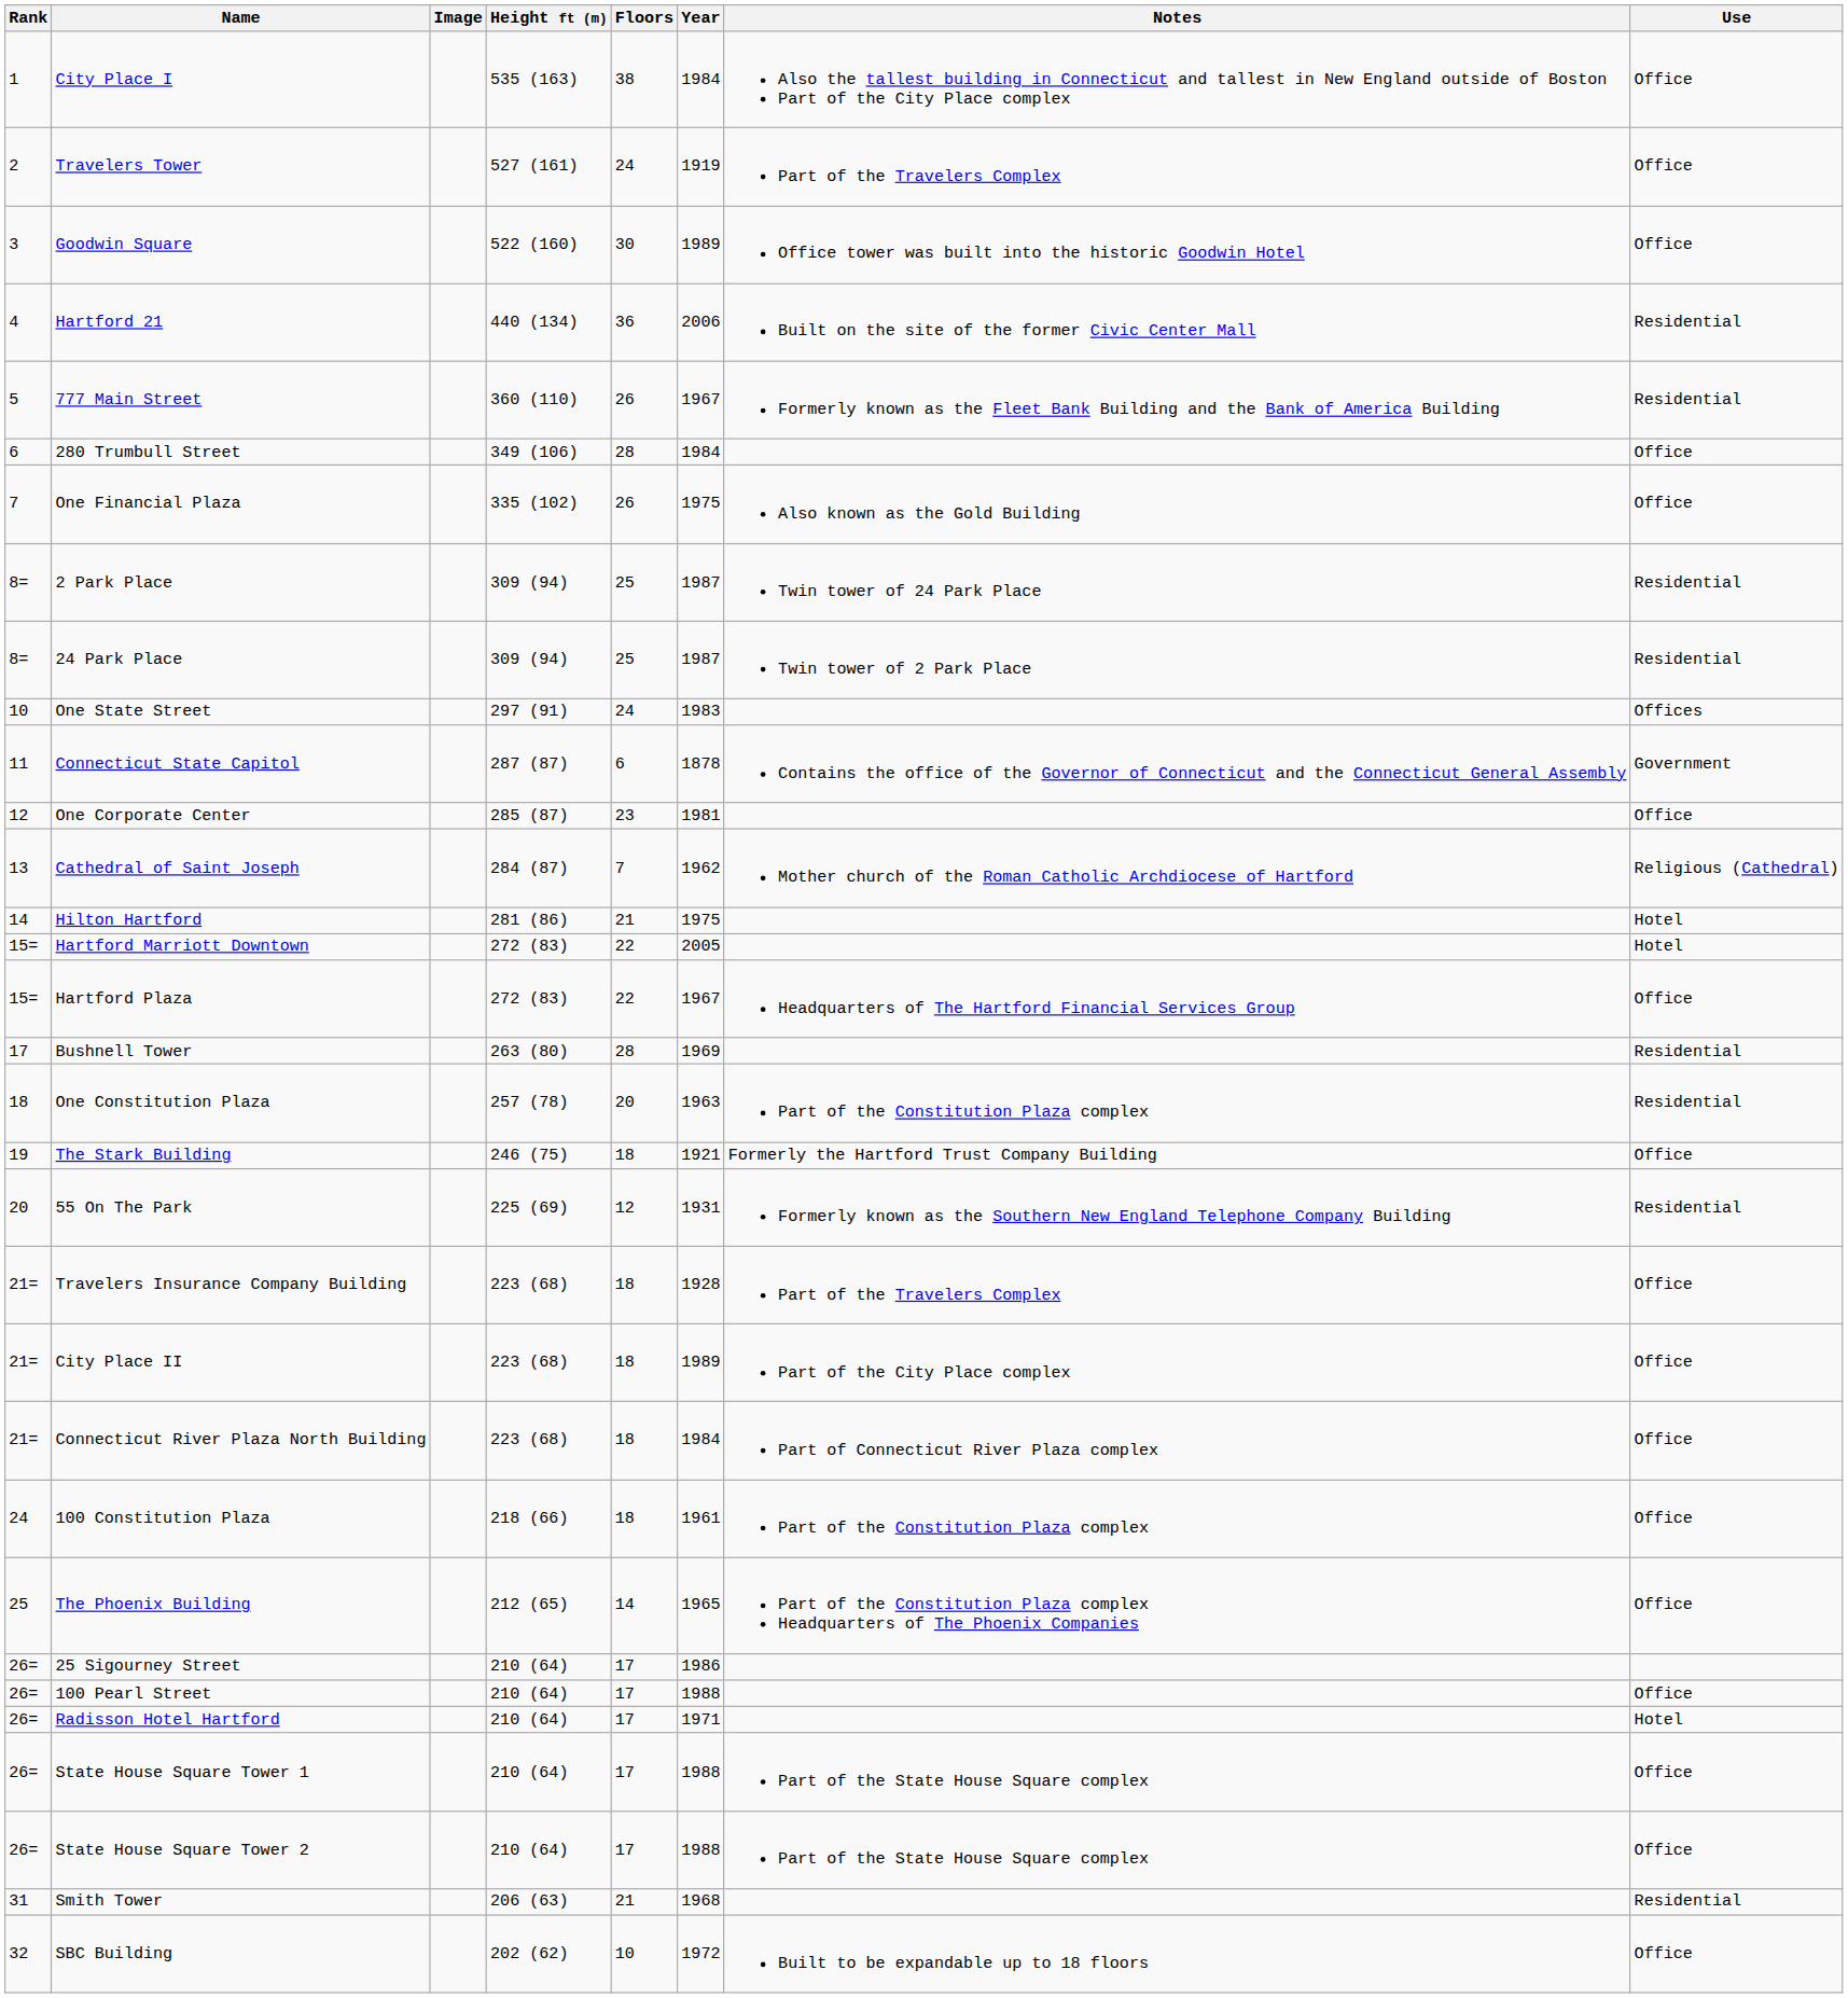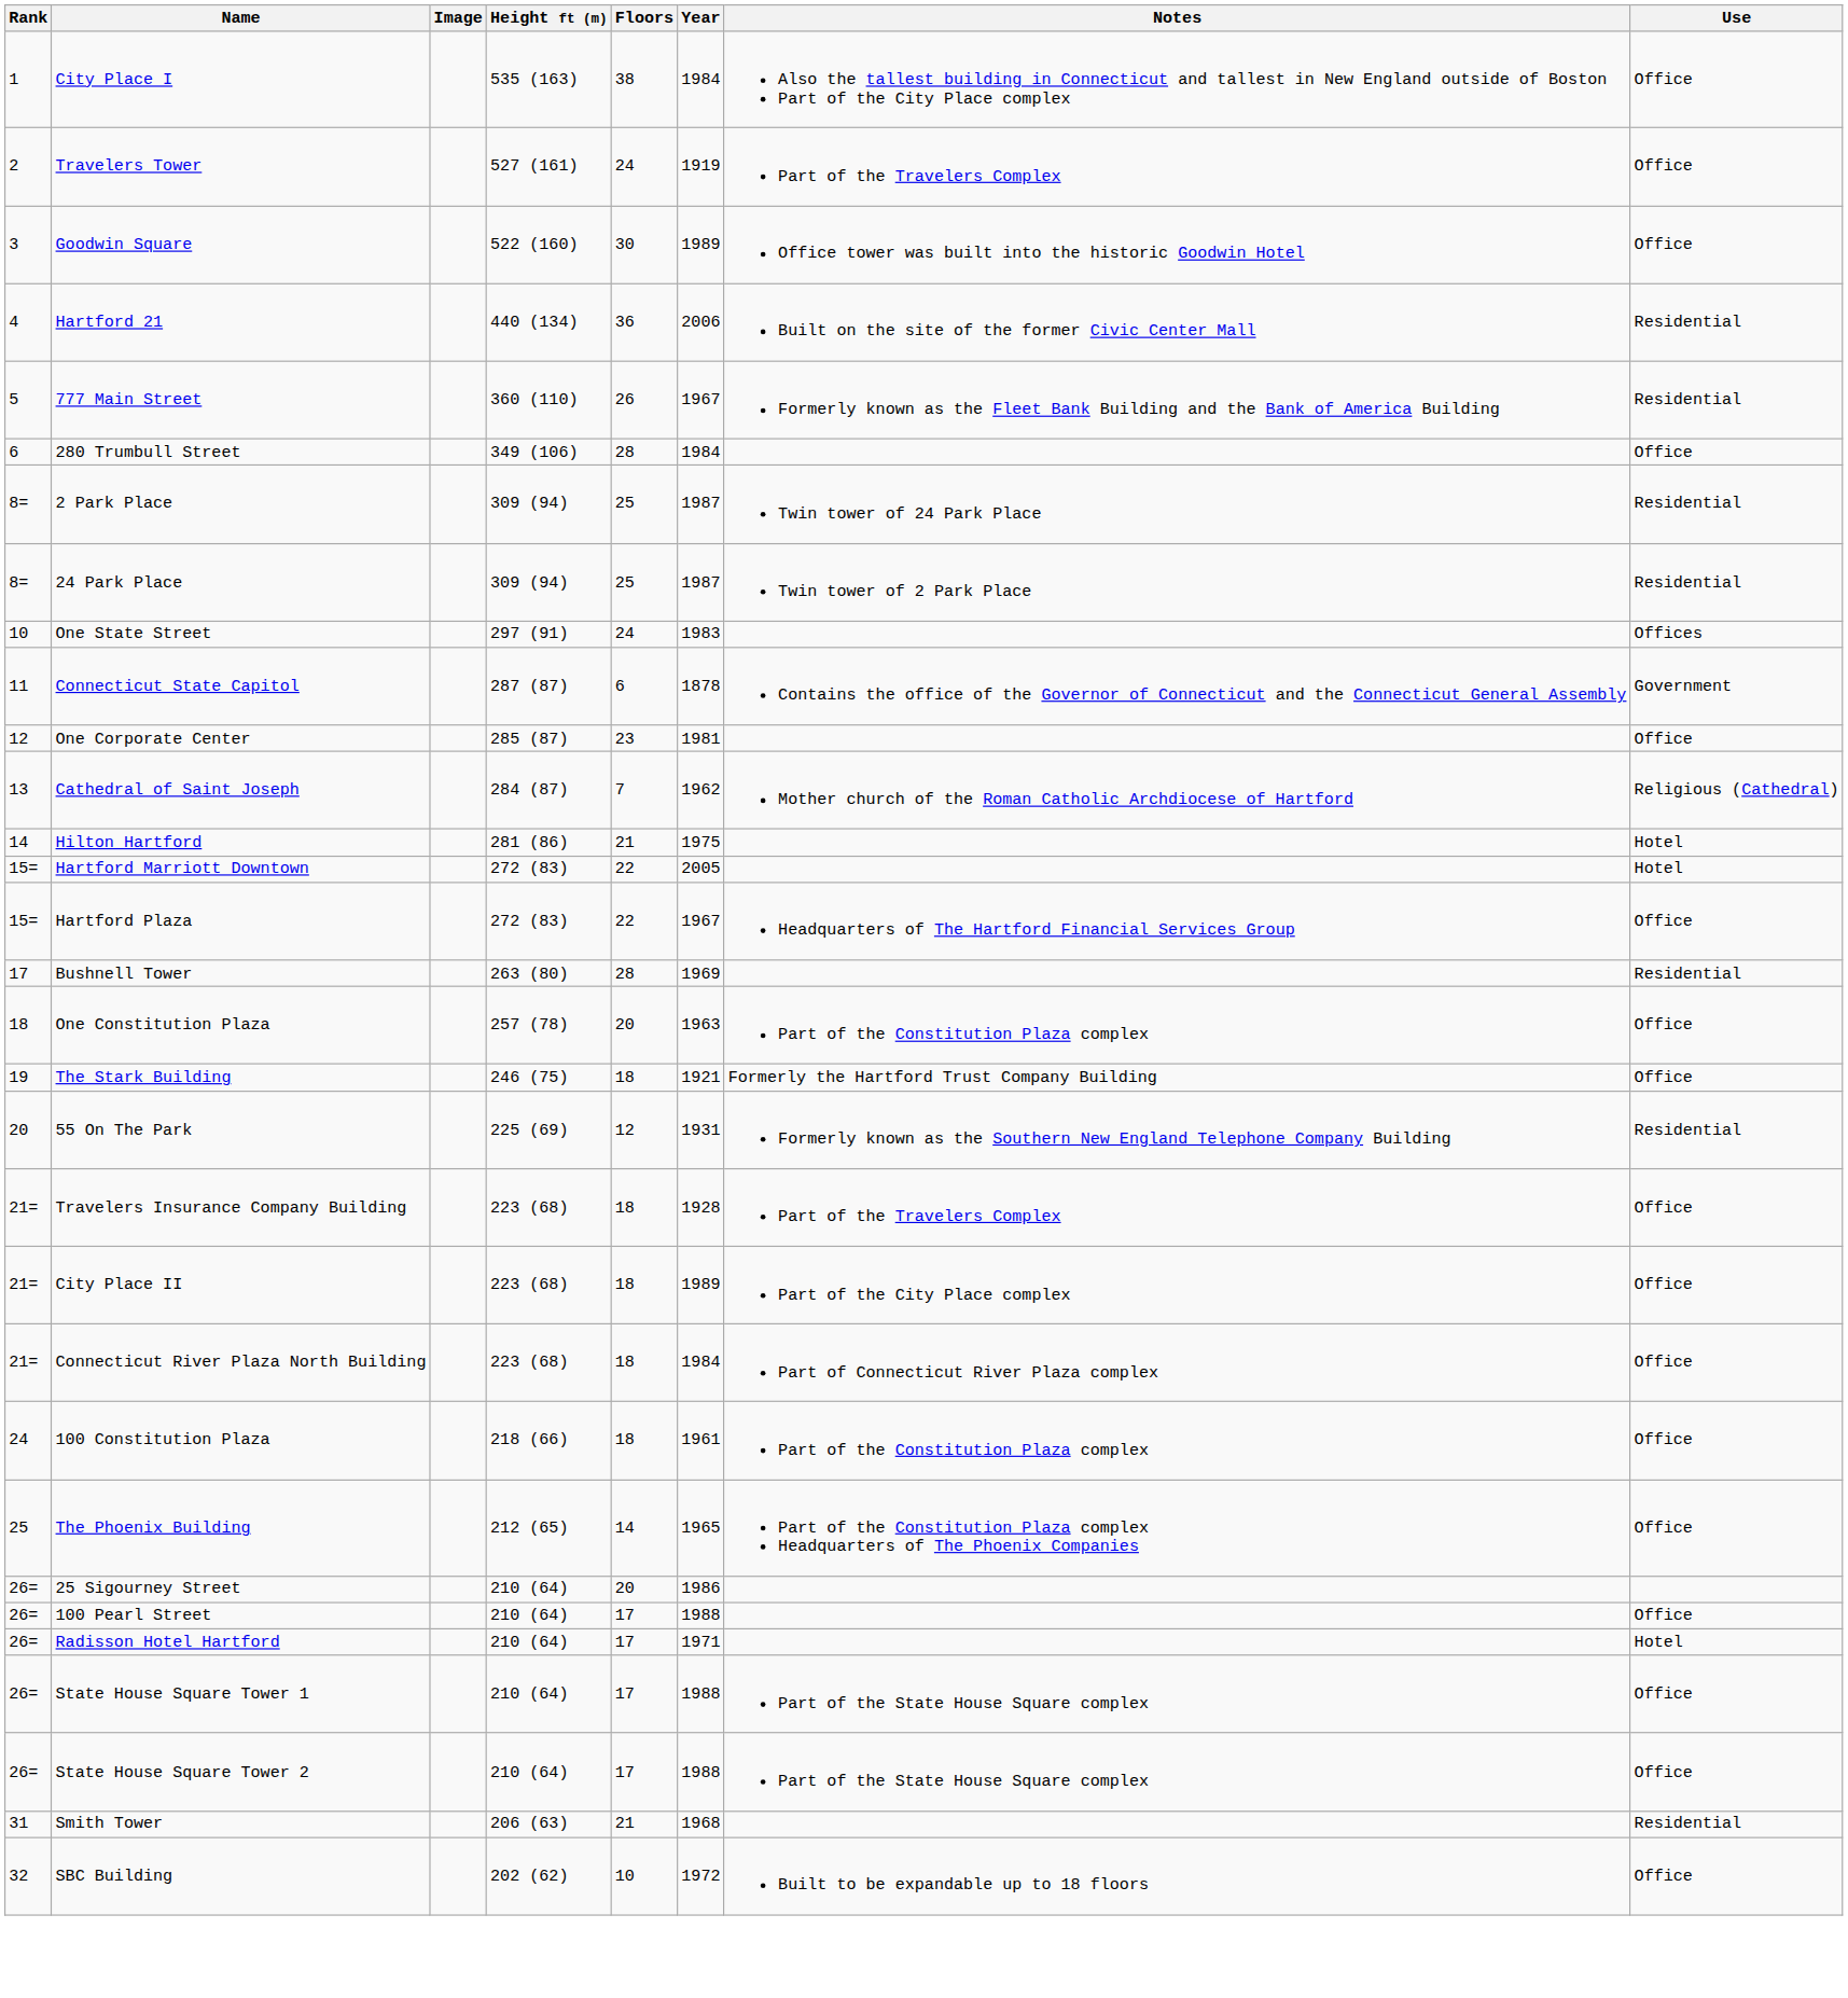- row: 7 | One Financial Plaza | 335 (102) | 26 | 1975 | Also known as the Gold Building | Office
One Constitution Plaza | Use: Residential -> Office
25 Sigourney Street | Floors: 17 -> 20
